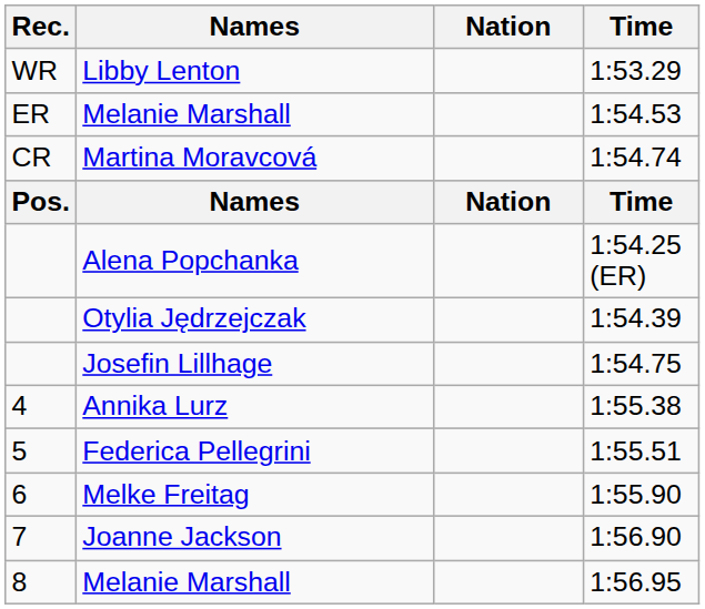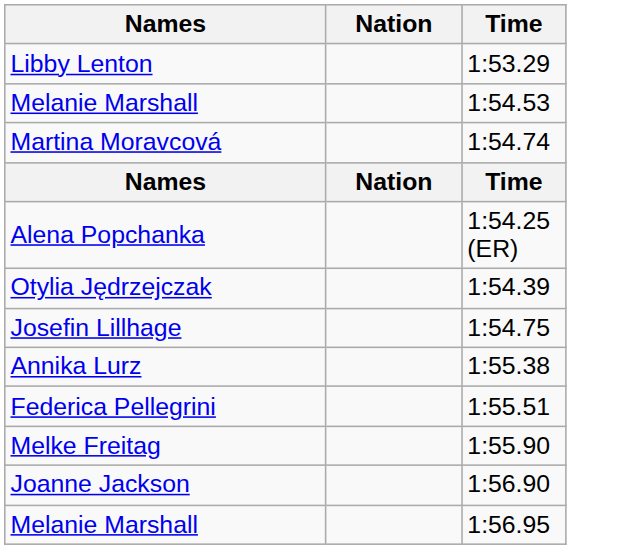- column: Rec. | WR | ER | CR | Pos. | 4 | 5 | 6 | 7 | 8
